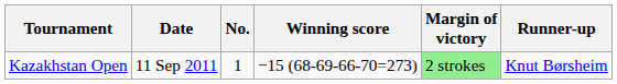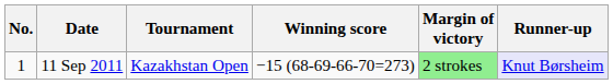columns swapped: No. <-> Tournament
11 Sep 2011 | Runner-up: no background -> lavender background
